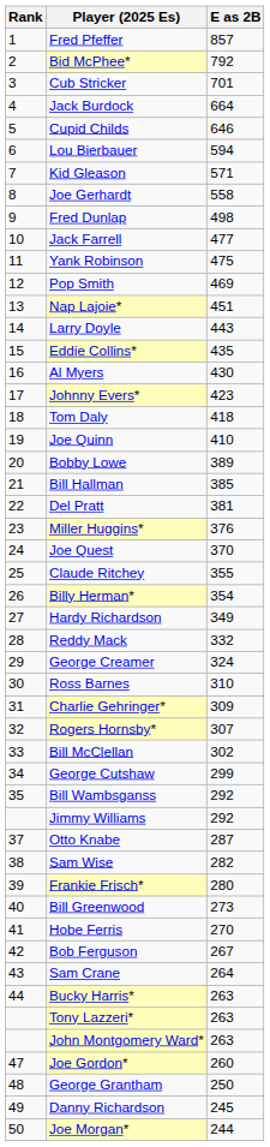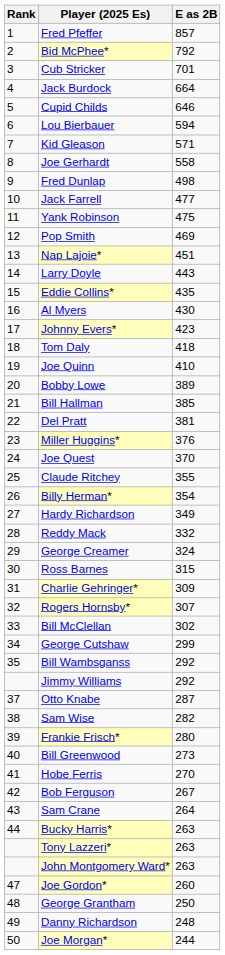Ross Barnes | E as 2B: 310 -> 315
Danny Richardson | E as 2B: 245 -> 248
